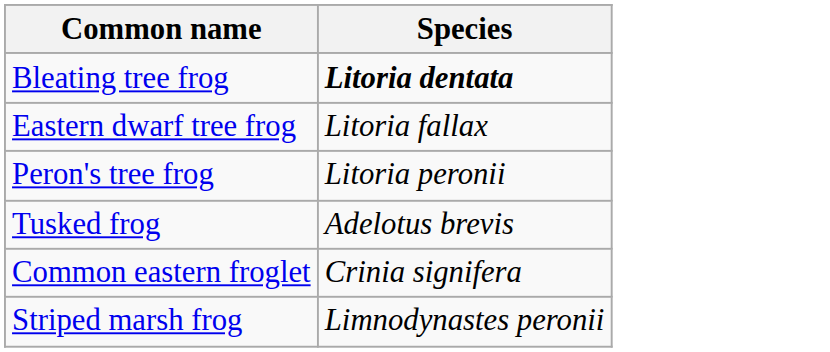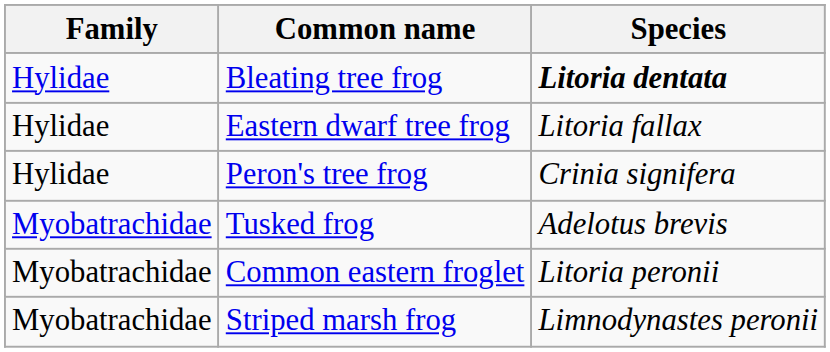+ column: Family | Hylidae | Hylidae | Hylidae | Myobatrachidae | Myobatrachidae | Myobatrachidae
Peron's tree frog | Species: Litoria peronii -> Crinia signifera
Common eastern froglet | Species: Crinia signifera -> Litoria peronii
